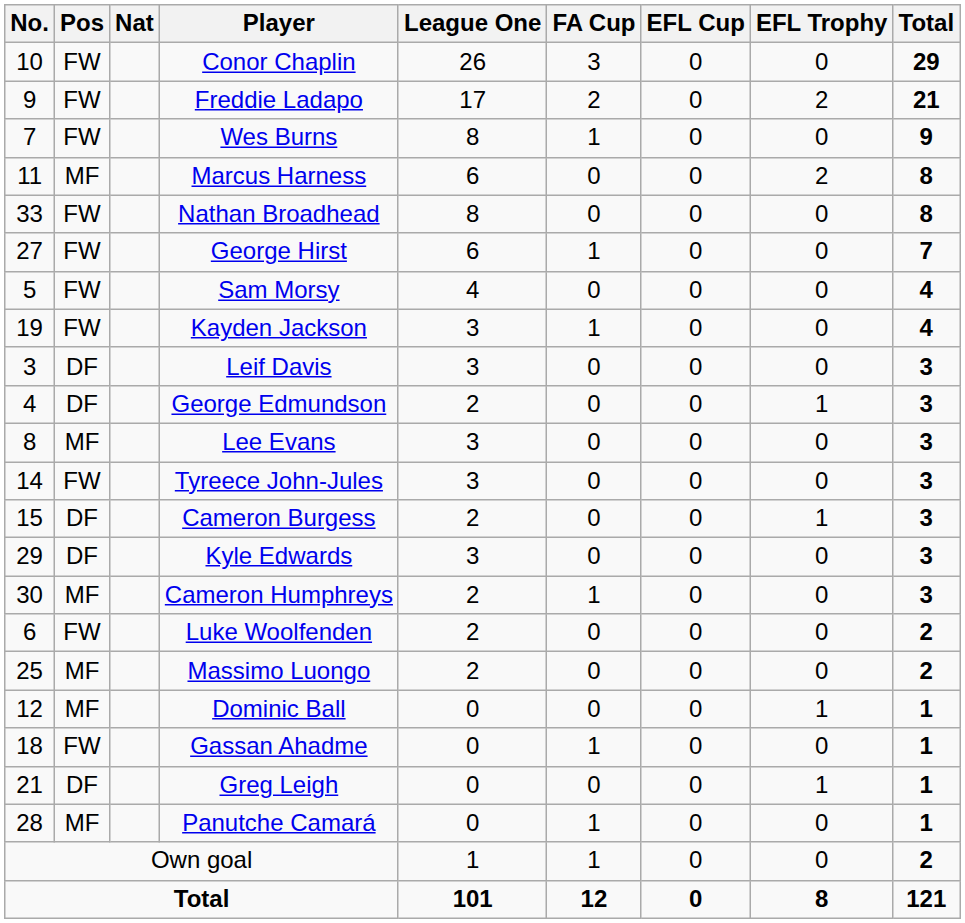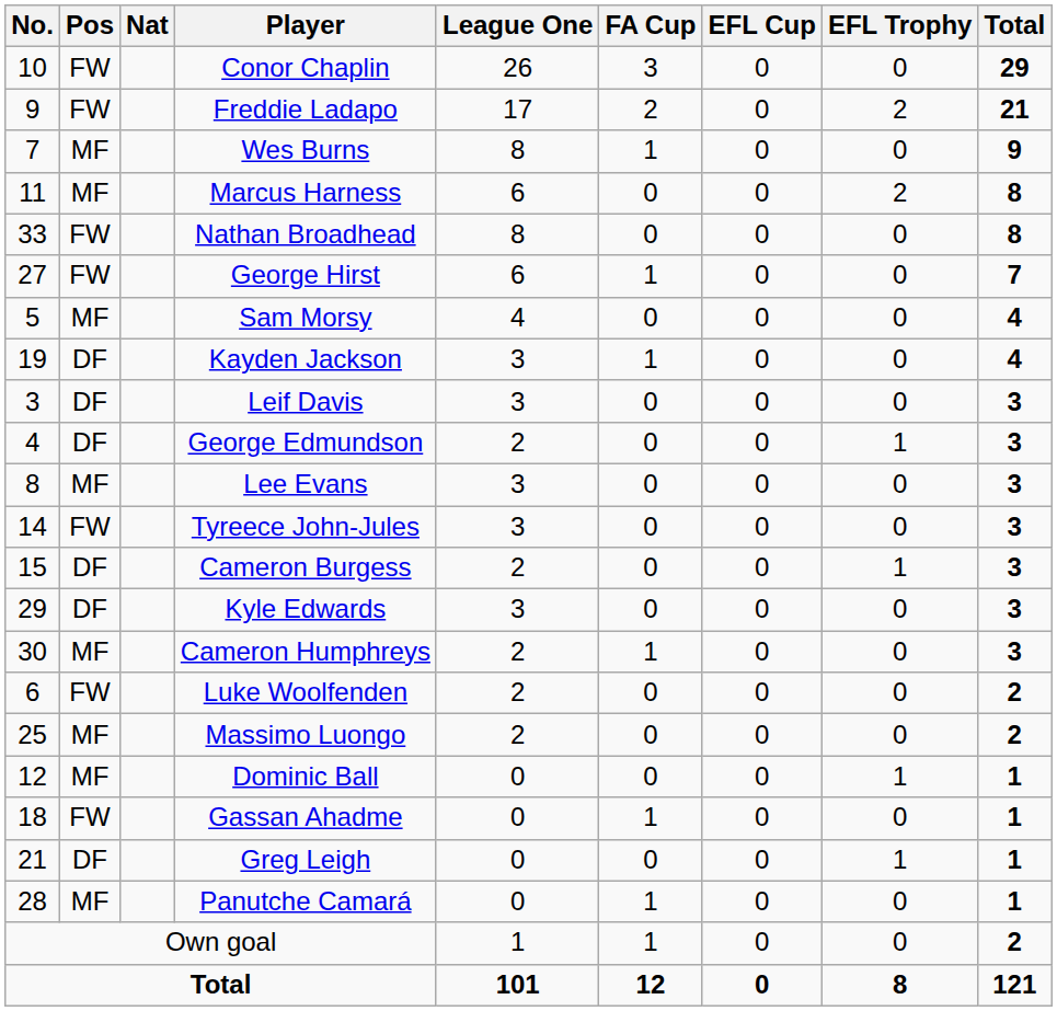Wes Burns | Pos: FW -> MF
Sam Morsy | Pos: FW -> MF
Kayden Jackson | Pos: FW -> DF
